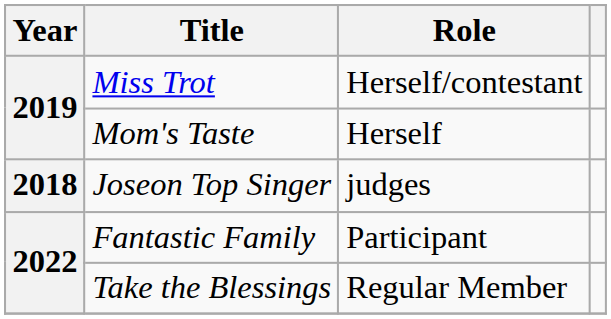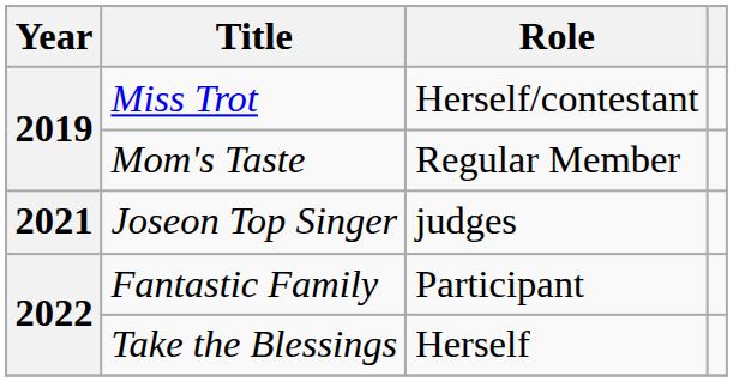Mom's Taste | Role: Herself -> Regular Member
Joseon Top Singer | Year: 2018 -> 2021
Take the Blessings | Role: Regular Member -> Herself
